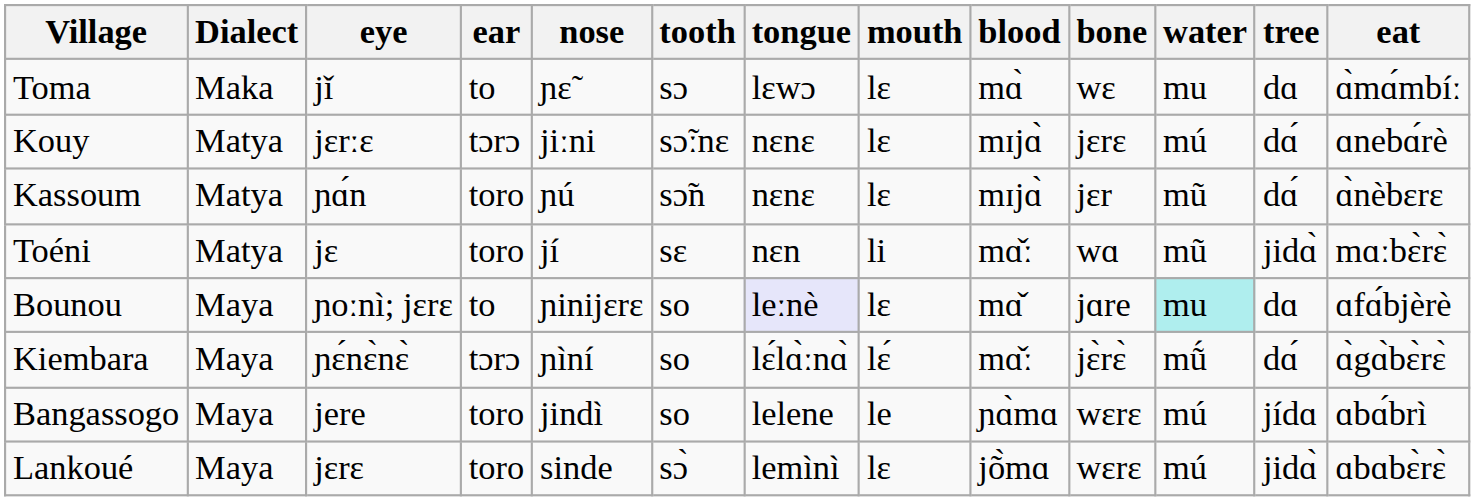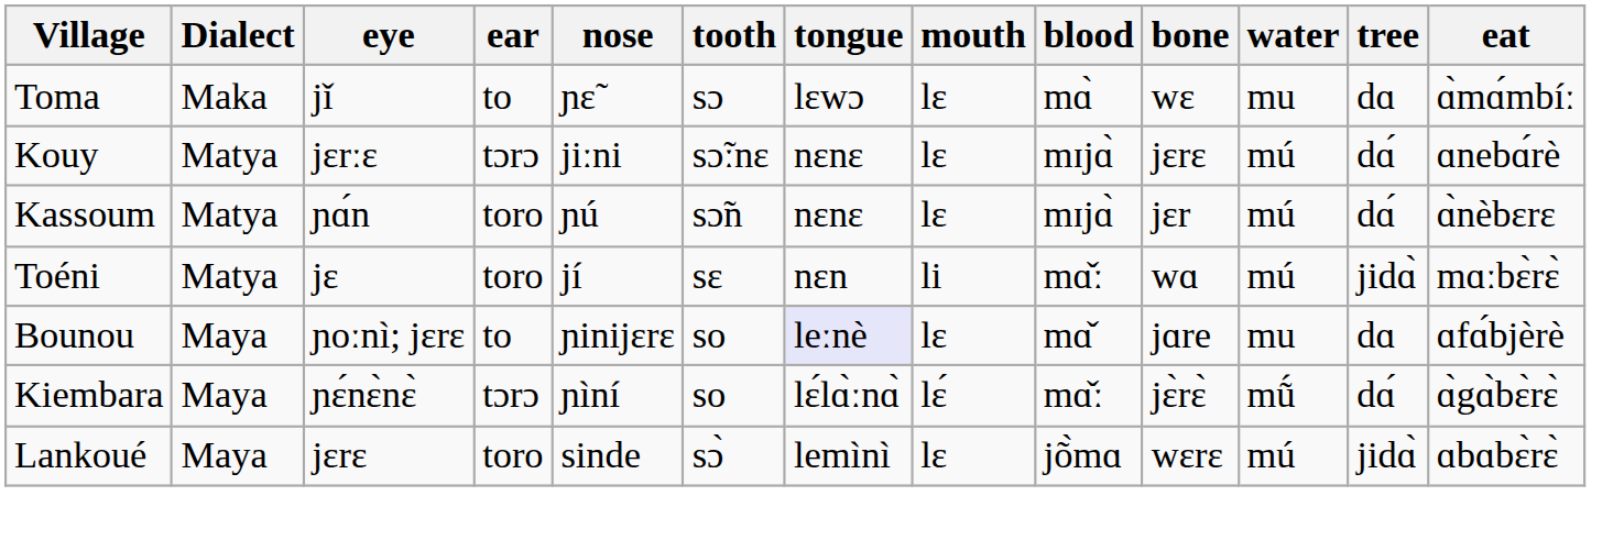Kassoum | water: mũ -> mú
Toéni | water: mũ -> mú
Bounou | water: paleturquoise background -> no background
- row: Bangassogo | Maya | jere | toro | jindì | so | lelene | le | ɲɑ̀mɑ | wɛrɛ | mú | jídɑ | ɑbɑ́brì
